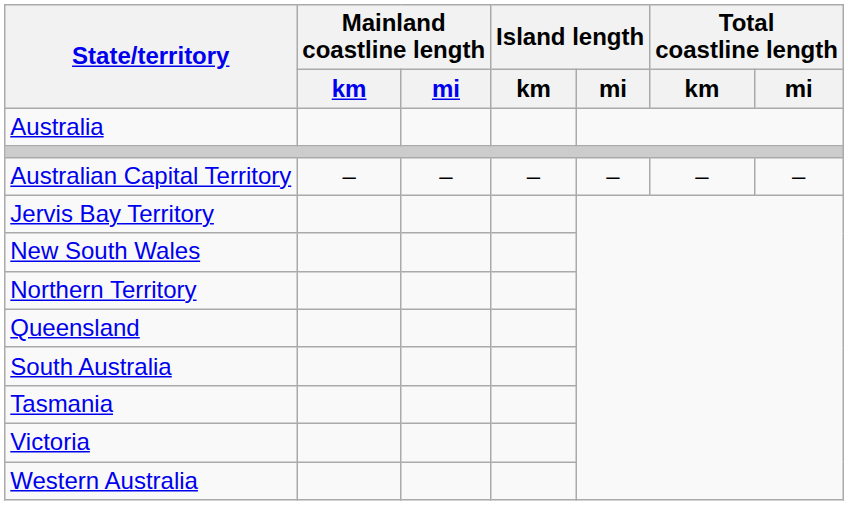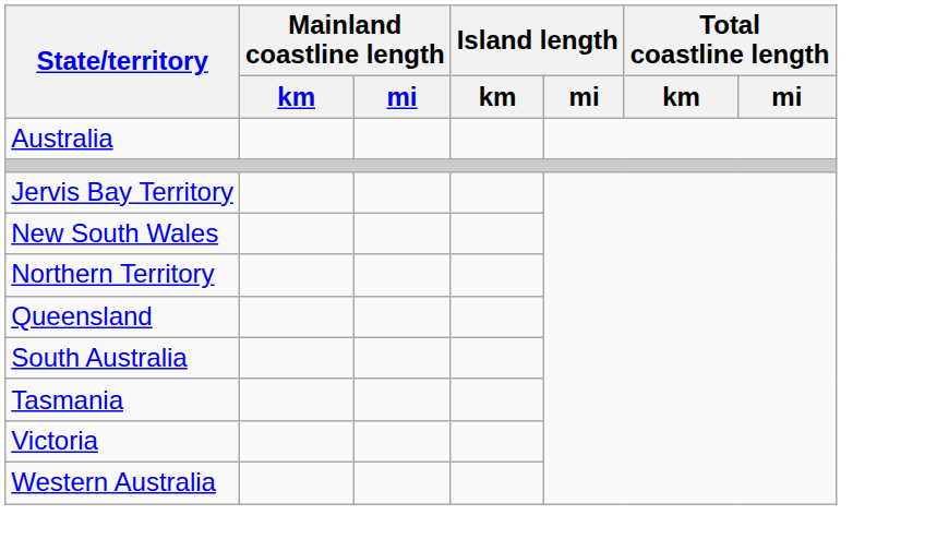- row: Australian Capital Territory | – | – | – | – | – | –
